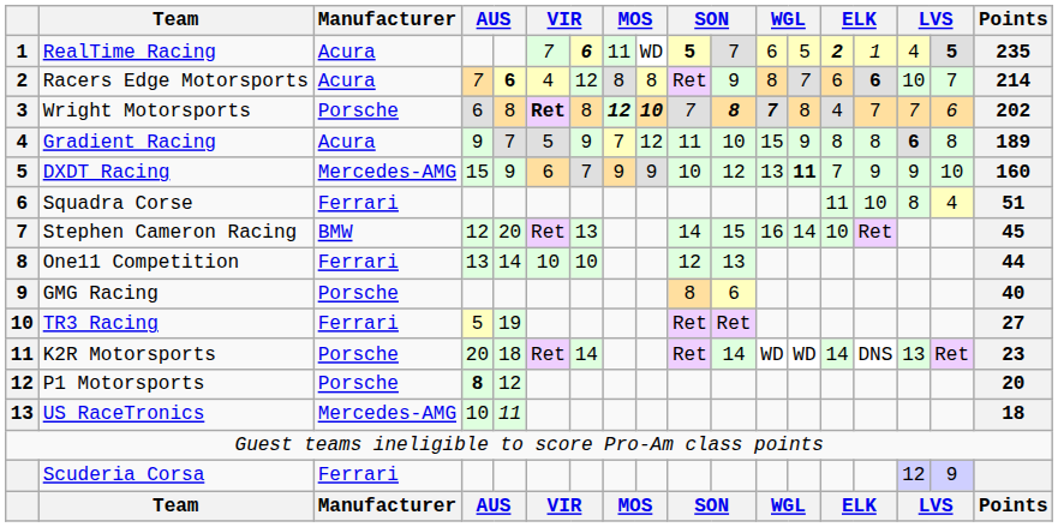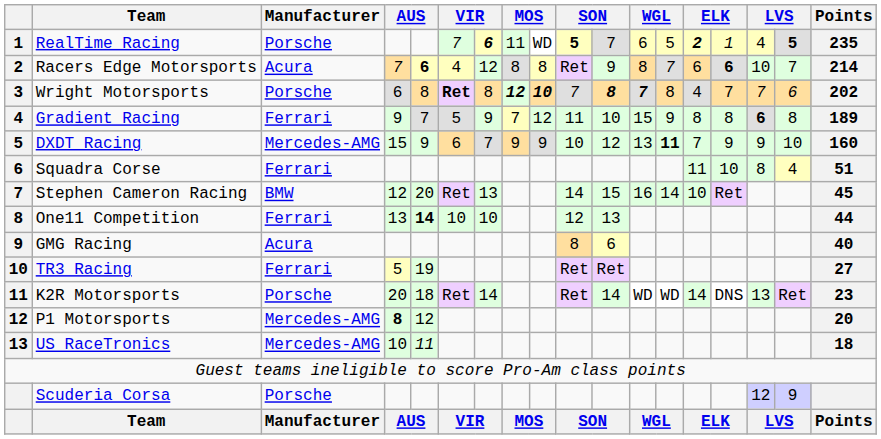RealTime Racing | Manufacturer: Acura -> Porsche
Gradient Racing | Manufacturer: Acura -> Ferrari
One11 Competition | column 5: normal -> bold
GMG Racing | Manufacturer: Porsche -> Acura
P1 Motorsports | Manufacturer: Porsche -> Mercedes-AMG
Scuderia Corsa | Manufacturer: Ferrari -> Porsche
